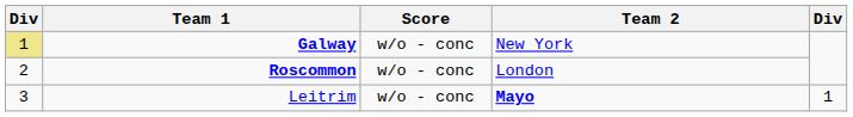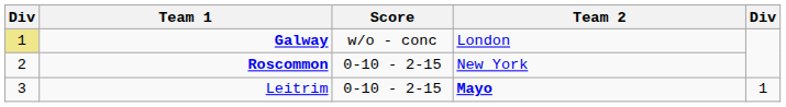Galway | Team 2: New York -> London
Roscommon | Score: w/o - conc -> 0-10 - 2-15
Roscommon | Team 2: London -> New York
Leitrim | Score: w/o - conc -> 0-10 - 2-15
